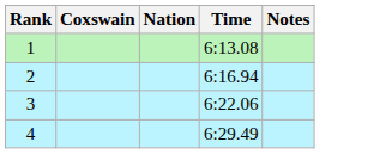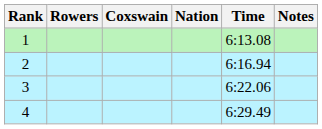+ column: Rowers
